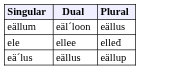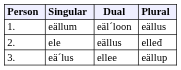+ column: Person | 1. | 2. | 3.
ele | Dual: ellee -> eällus
eä´lus | Dual: eällus -> ellee
